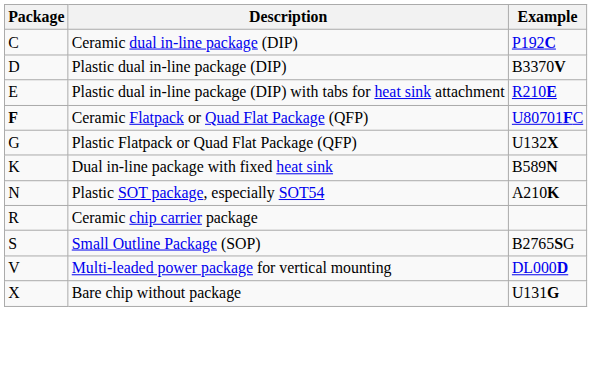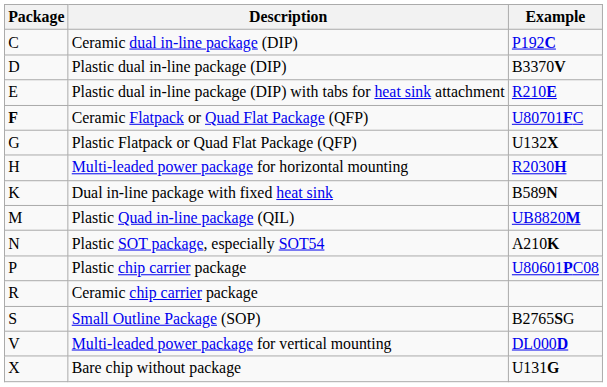+ row: H | Multi-leaded power package for horizontal mounting | R2030H
+ row: M | Plastic Quad in-line package (QIL) | UB8820M
+ row: P | Plastic chip carrier package | U80601PC08
